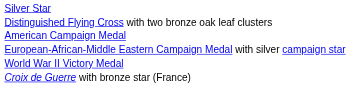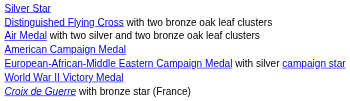+ row: Air Medal with two silver and two bronze oak leaf clusters
